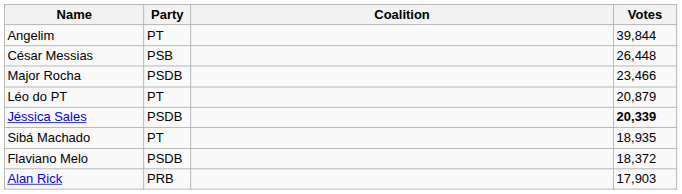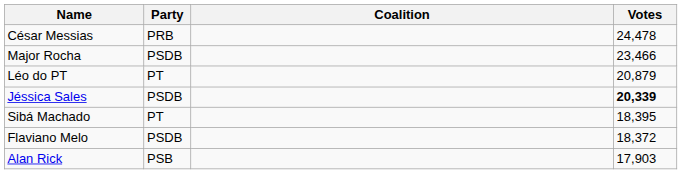- row: Angelim | PT | 39,844
César Messias | Party: PSB -> PRB
César Messias | Votes: 26,448 -> 24,478
Sibá Machado | Votes: 18,935 -> 18,395
Alan Rick | Party: PRB -> PSB
